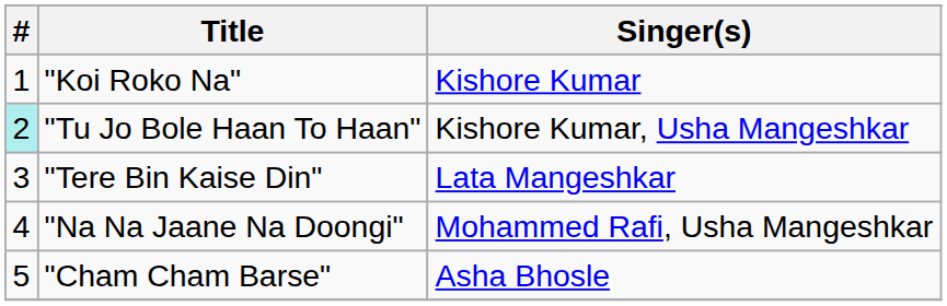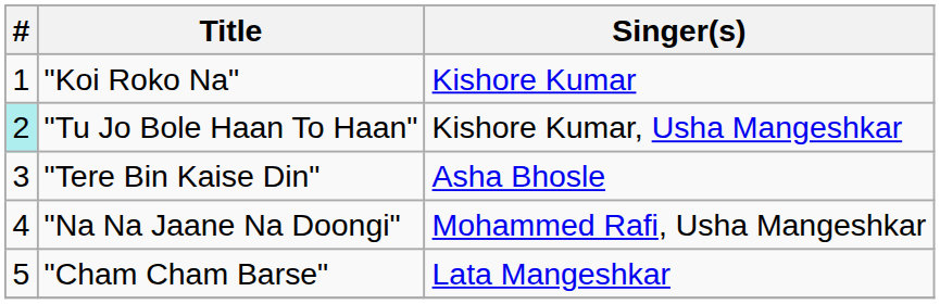"Tere Bin Kaise Din" | Singer(s): Lata Mangeshkar -> Asha Bhosle
"Cham Cham Barse" | Singer(s): Asha Bhosle -> Lata Mangeshkar
